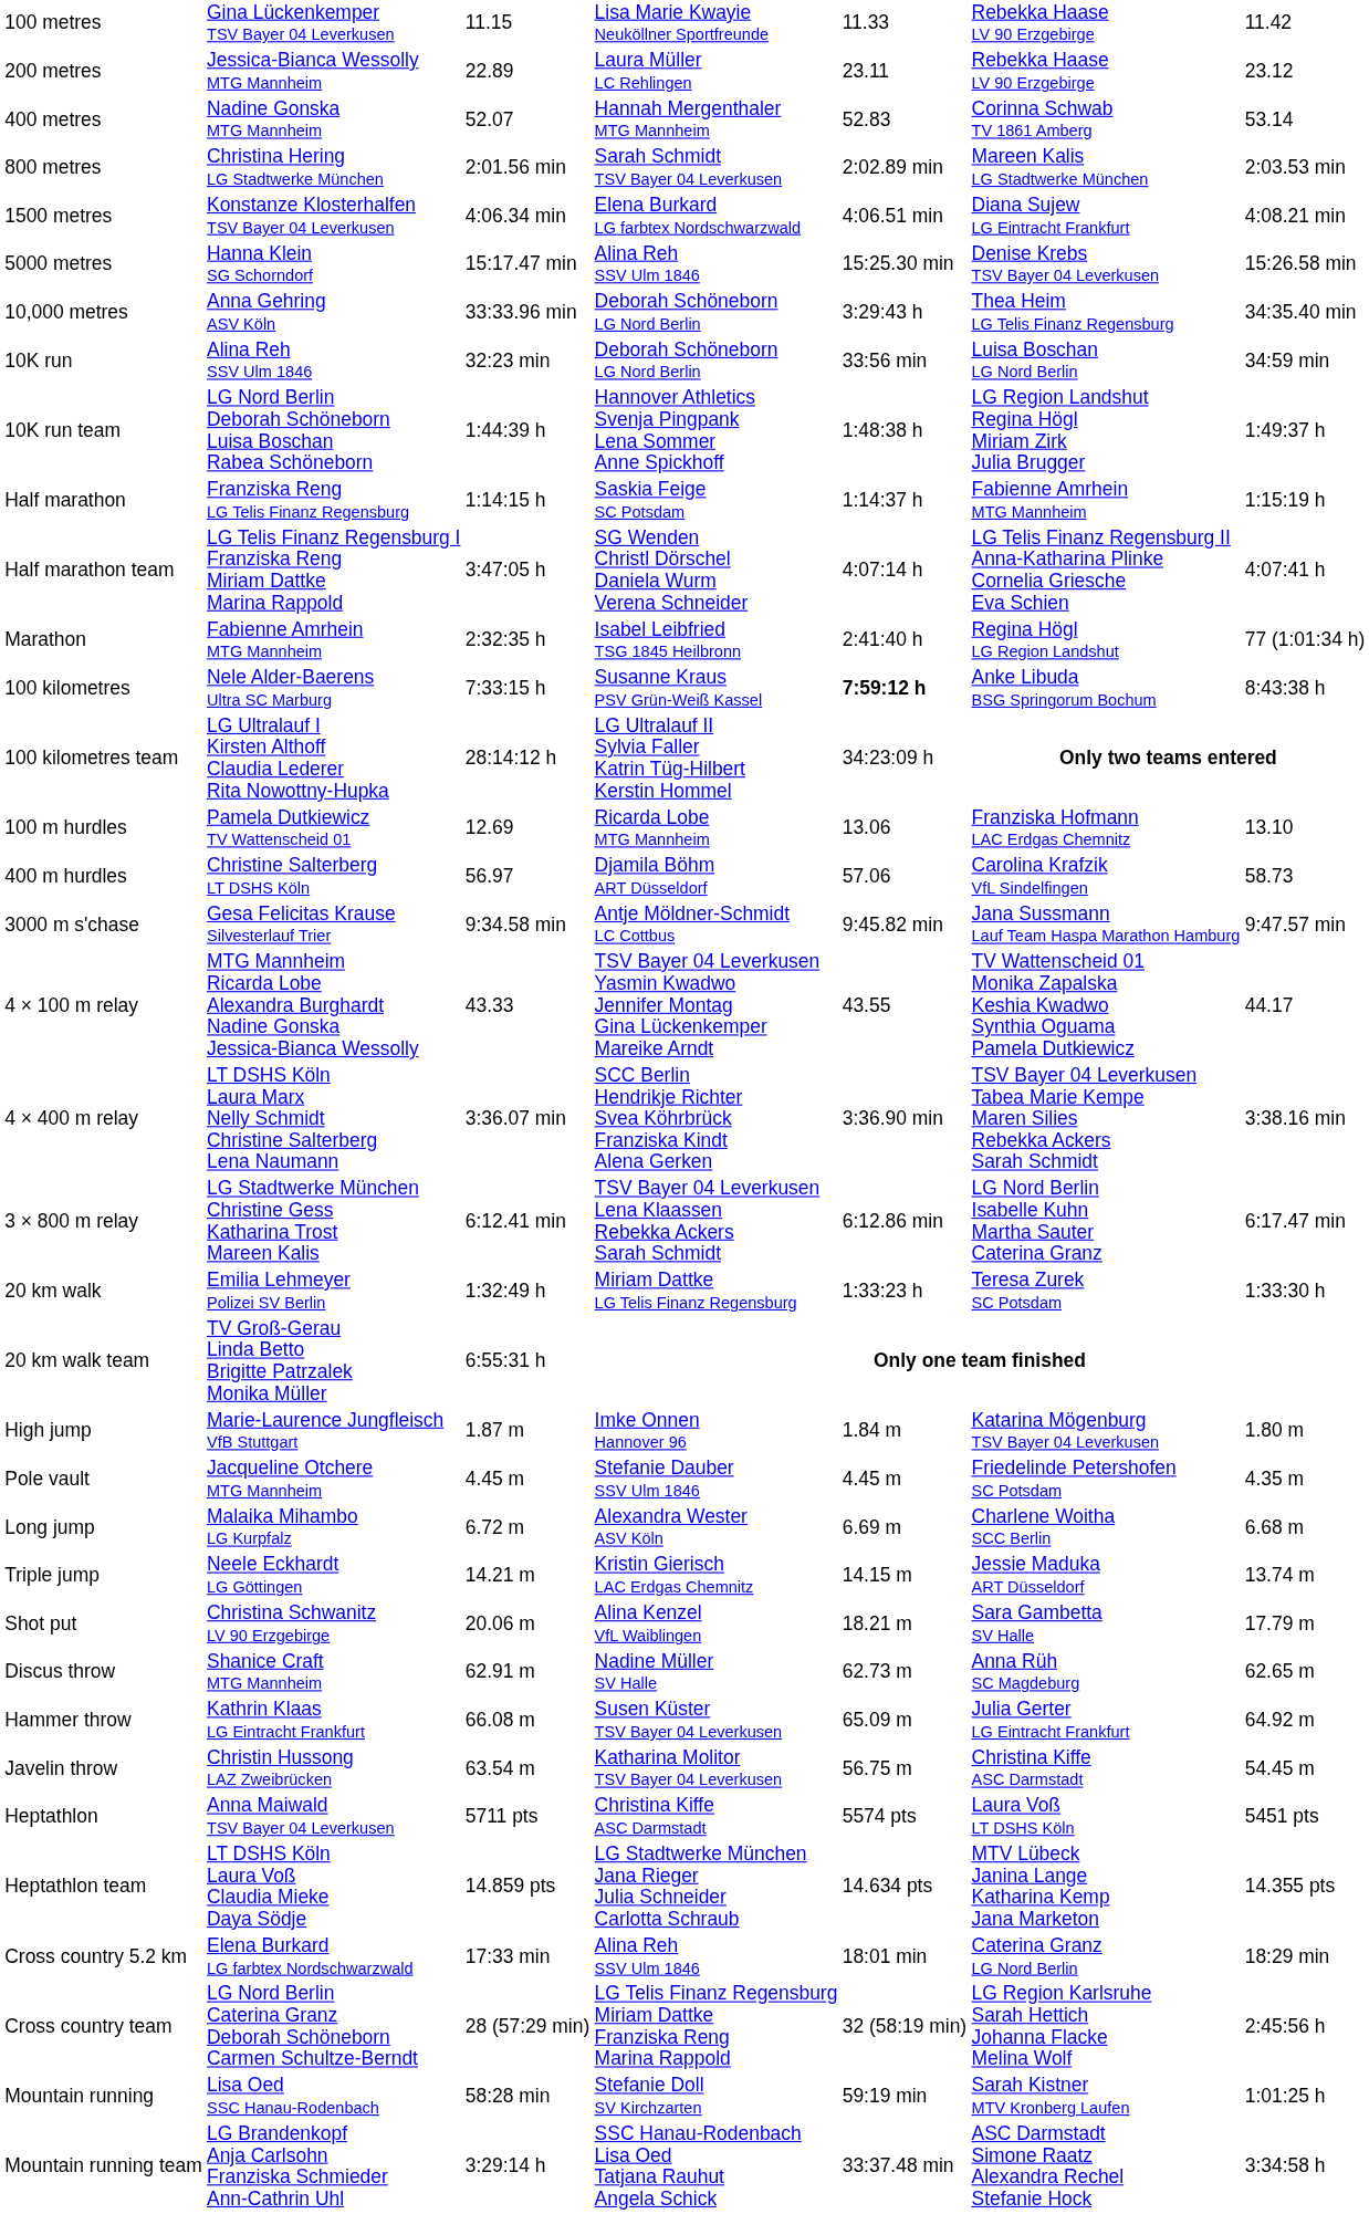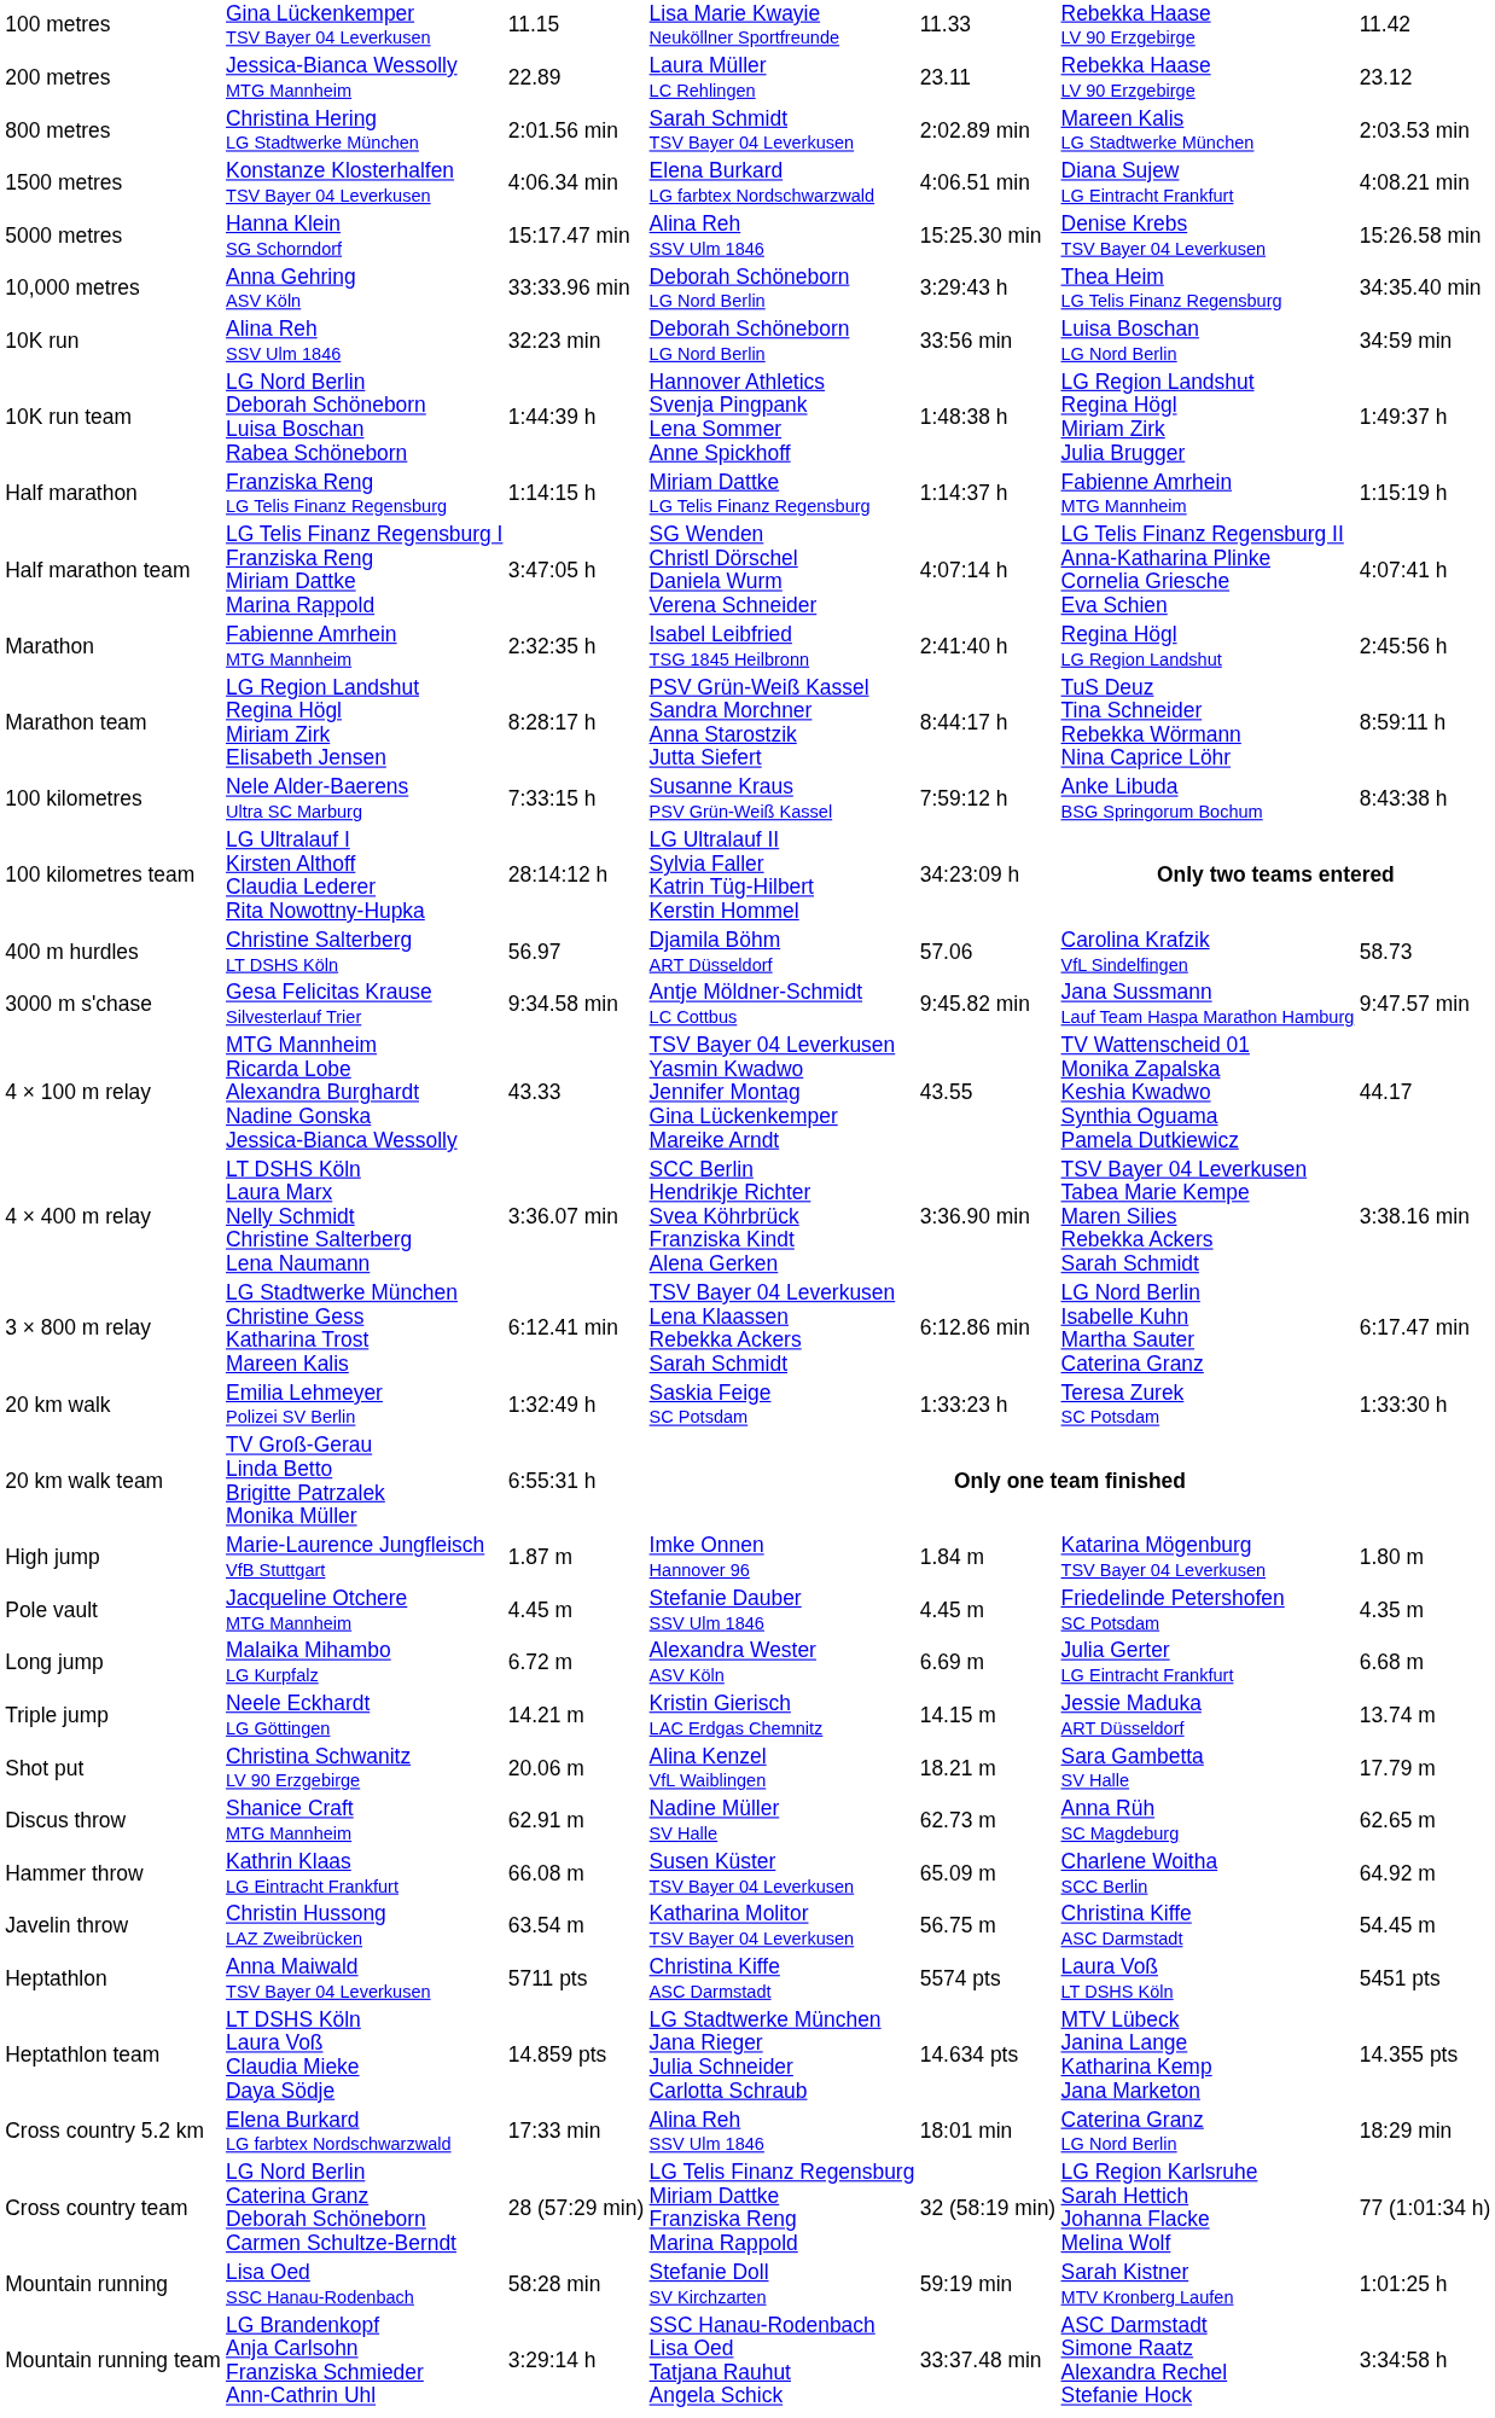- row: 400 metres | Nadine Gonska MTG Mannheim | 52.07 | Hannah Mergenthaler MTG Mannheim | 52.83 | Corinna Schwab TV 1861 Amberg | 53.14
Half marathon | column 4: Saskia Feige SC Potsdam -> Miriam Dattke LG Telis Finanz Regensburg
Marathon | column 7: 77 (1:01:34 h) -> 2:45:56 h
+ row: Marathon team | LG Region Landshut Regina Högl Miriam Zirk Elisabeth Jensen | 8:28:17 h | PSV Grün-Weiß Kassel Sandra Morchner Anna Starostzik Jutta Siefert | 8:44:17 h | TuS Deuz Tina Schneider Rebekka Wörmann Nina Caprice Löhr | 8:59:11 h
100 kilometres | column 5: bold -> normal
- row: 100 m hurdles | Pamela Dutkiewicz TV Wattenscheid 01 | 12.69 | Ricarda Lobe MTG Mannheim | 13.06 | Franziska Hofmann LAC Erdgas Chemnitz | 13.10
20 km walk | column 4: Miriam Dattke LG Telis Finanz Regensburg -> Saskia Feige SC Potsdam
Long jump | column 6: Charlene Woitha SCC Berlin -> Julia Gerter LG Eintracht Frankfurt
Hammer throw | column 6: Julia Gerter LG Eintracht Frankfurt -> Charlene Woitha SCC Berlin
Cross country team | column 7: 2:45:56 h -> 77 (1:01:34 h)
